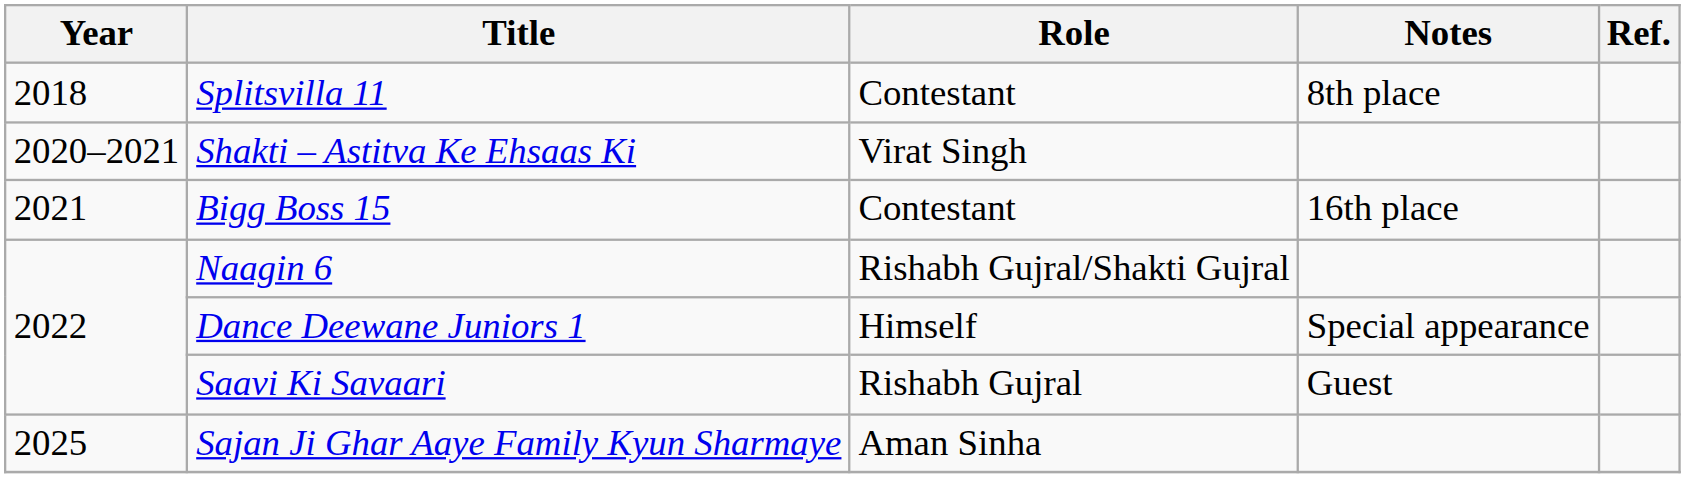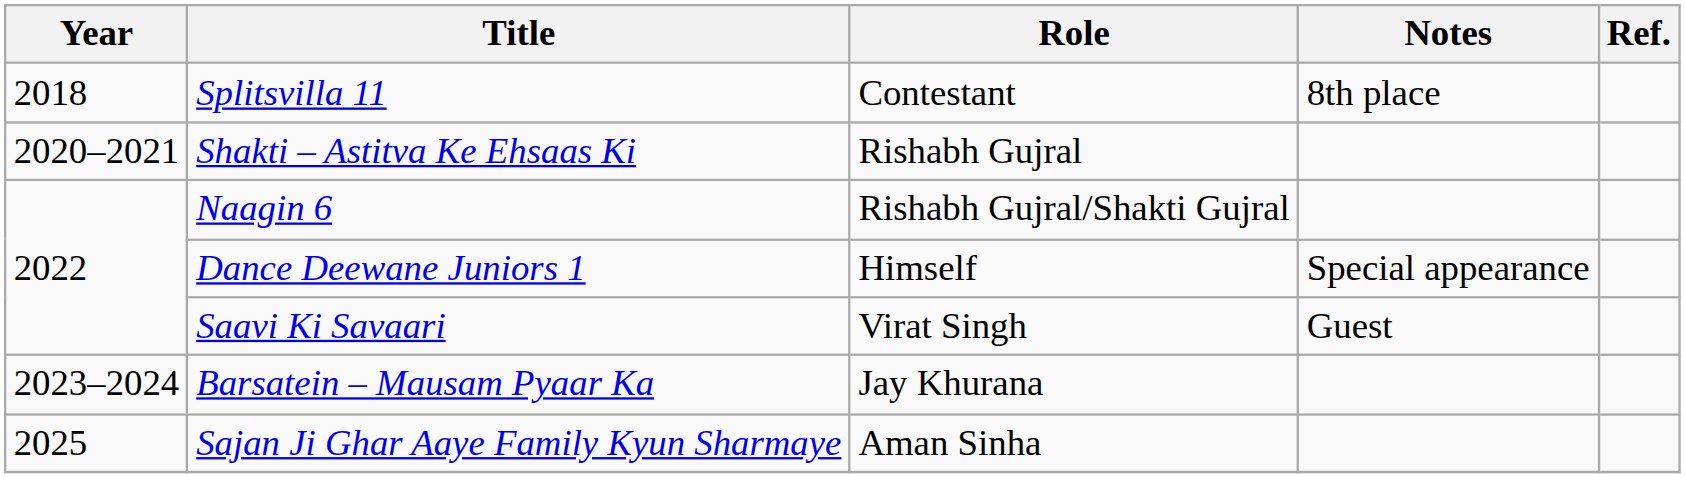Shakti – Astitva Ke Ehsaas Ki | Role: Virat Singh -> Rishabh Gujral
- row: 2021 | Bigg Boss 15 | Contestant | 16th place
Saavi Ki Savaari | Role: Rishabh Gujral -> Virat Singh
+ row: 2023–2024 | Barsatein – Mausam Pyaar Ka | Jay Khurana
